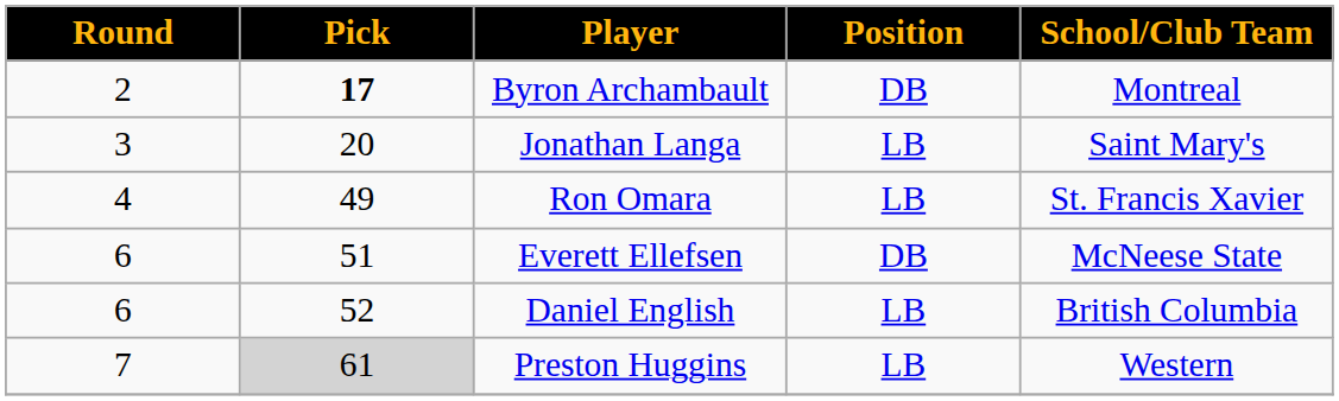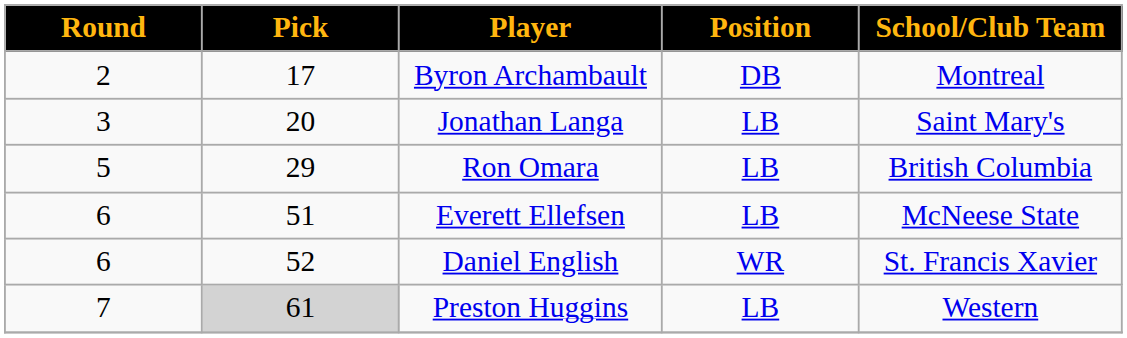Byron Archambault | Pick: bold -> normal
Ron Omara | Round: 4 -> 5
Ron Omara | Pick: 49 -> 29
Ron Omara | School/Club Team: St. Francis Xavier -> British Columbia
Everett Ellefsen | Position: DB -> LB
Daniel English | Position: LB -> WR
Daniel English | School/Club Team: British Columbia -> St. Francis Xavier
